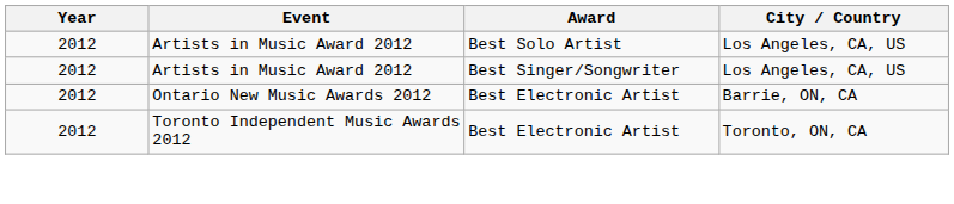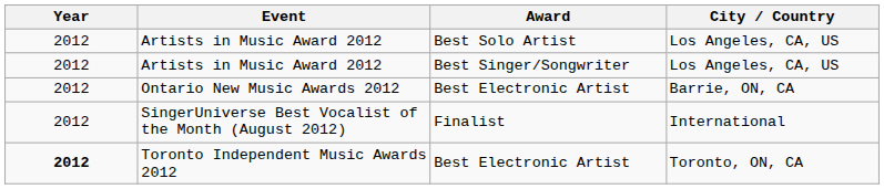+ row: 2012 | SingerUniverse Best Vocalist of the Month (August 2012) | Finalist | International
Toronto Independent Music Awards 2012 | Year: normal -> bold
